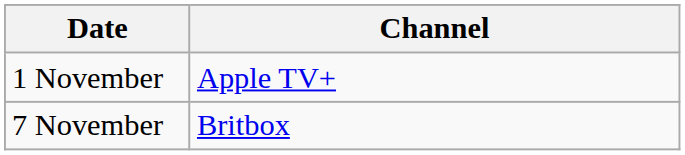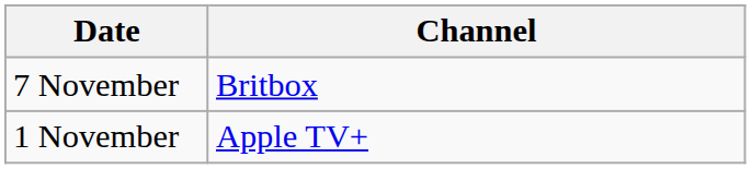rows swapped: 1 November <-> 7 November
